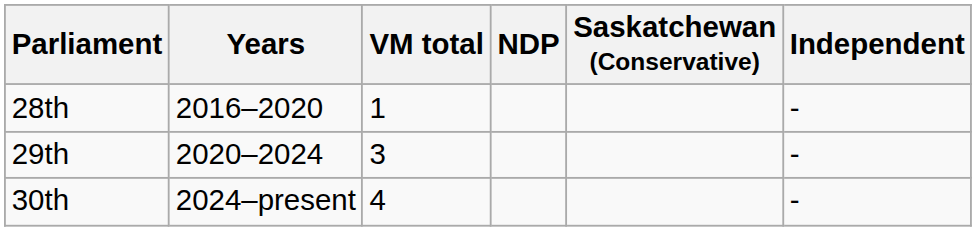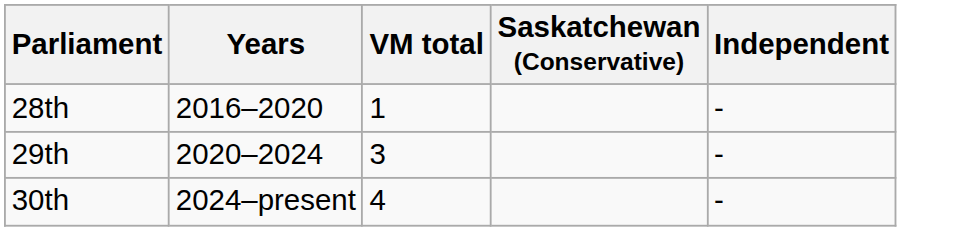- column: NDP
